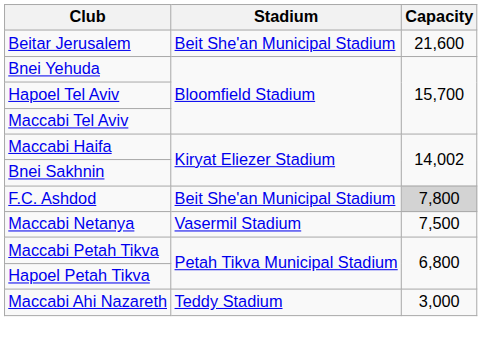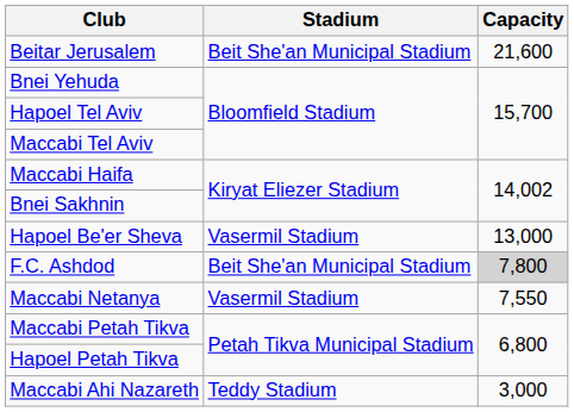+ row: Hapoel Be'er Sheva | Vasermil Stadium | 13,000
Maccabi Netanya | Capacity: 7,500 -> 7,550
